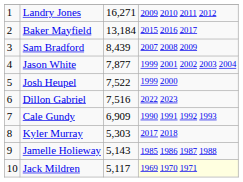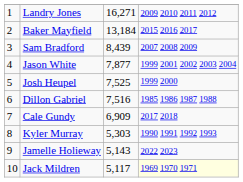Josh Heupel | column 3: 7,522 -> 7,525
Dillon Gabriel | column 4: 2022 2023 -> 1985 1986 1987 1988
Cale Gundy | column 4: 1990 1991 1992 1993 -> 2017 2018
Kyler Murray | column 4: 2017 2018 -> 1990 1991 1992 1993
Jamelle Holieway | column 4: 1985 1986 1987 1988 -> 2022 2023
